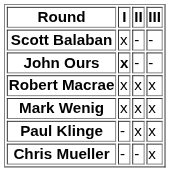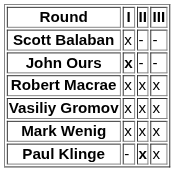+ row: Vasiliy Gromov | x | x | x
Paul Klinge | II: normal -> bold
- row: Chris Mueller | - | - | x
